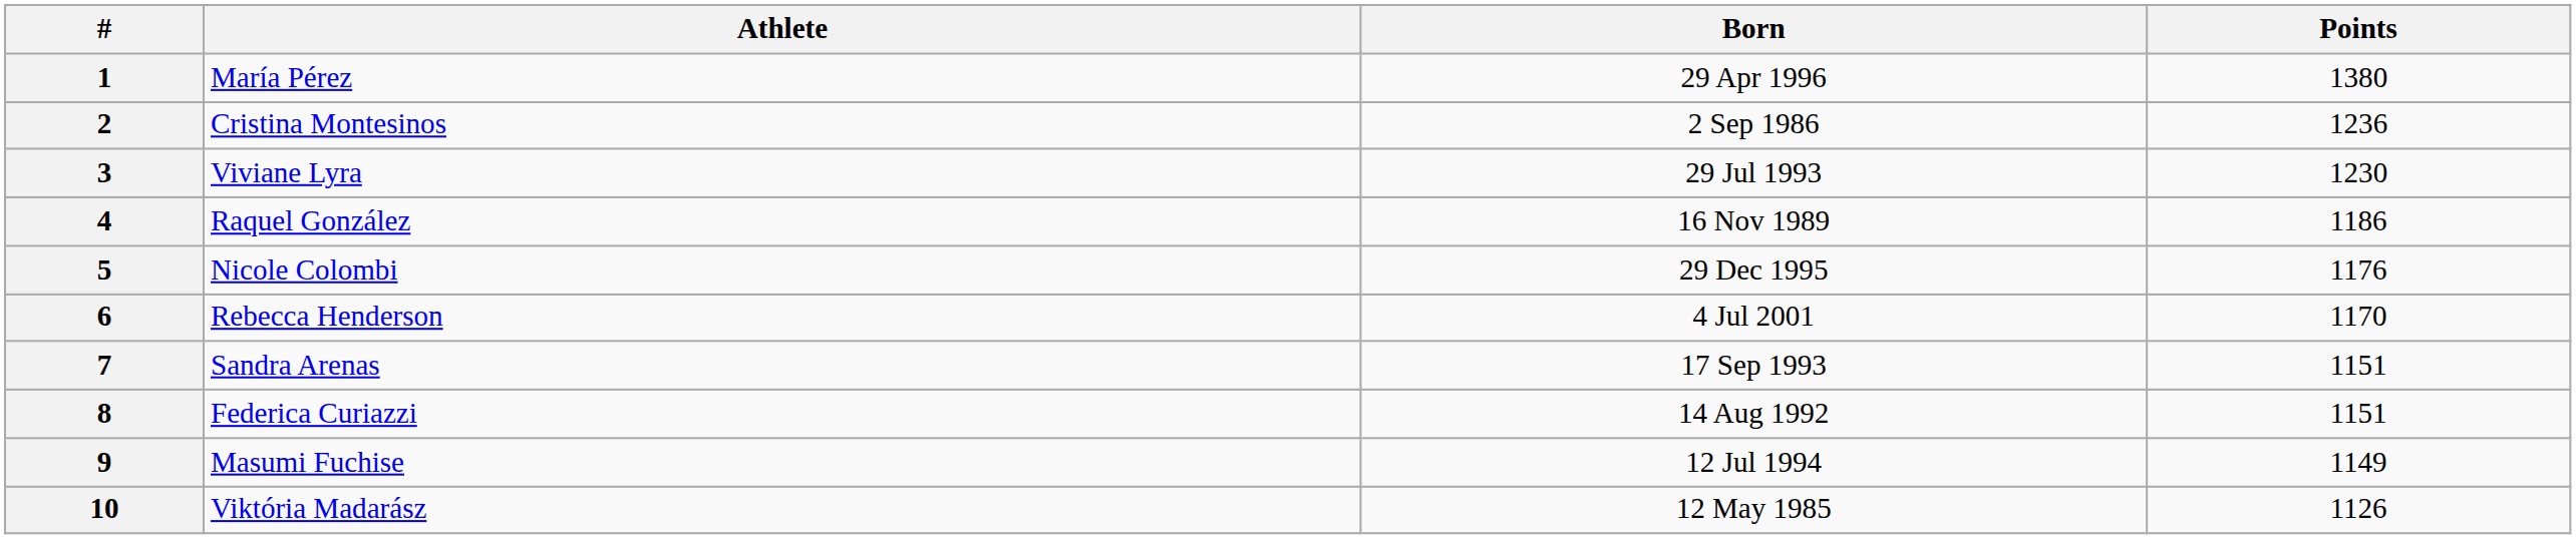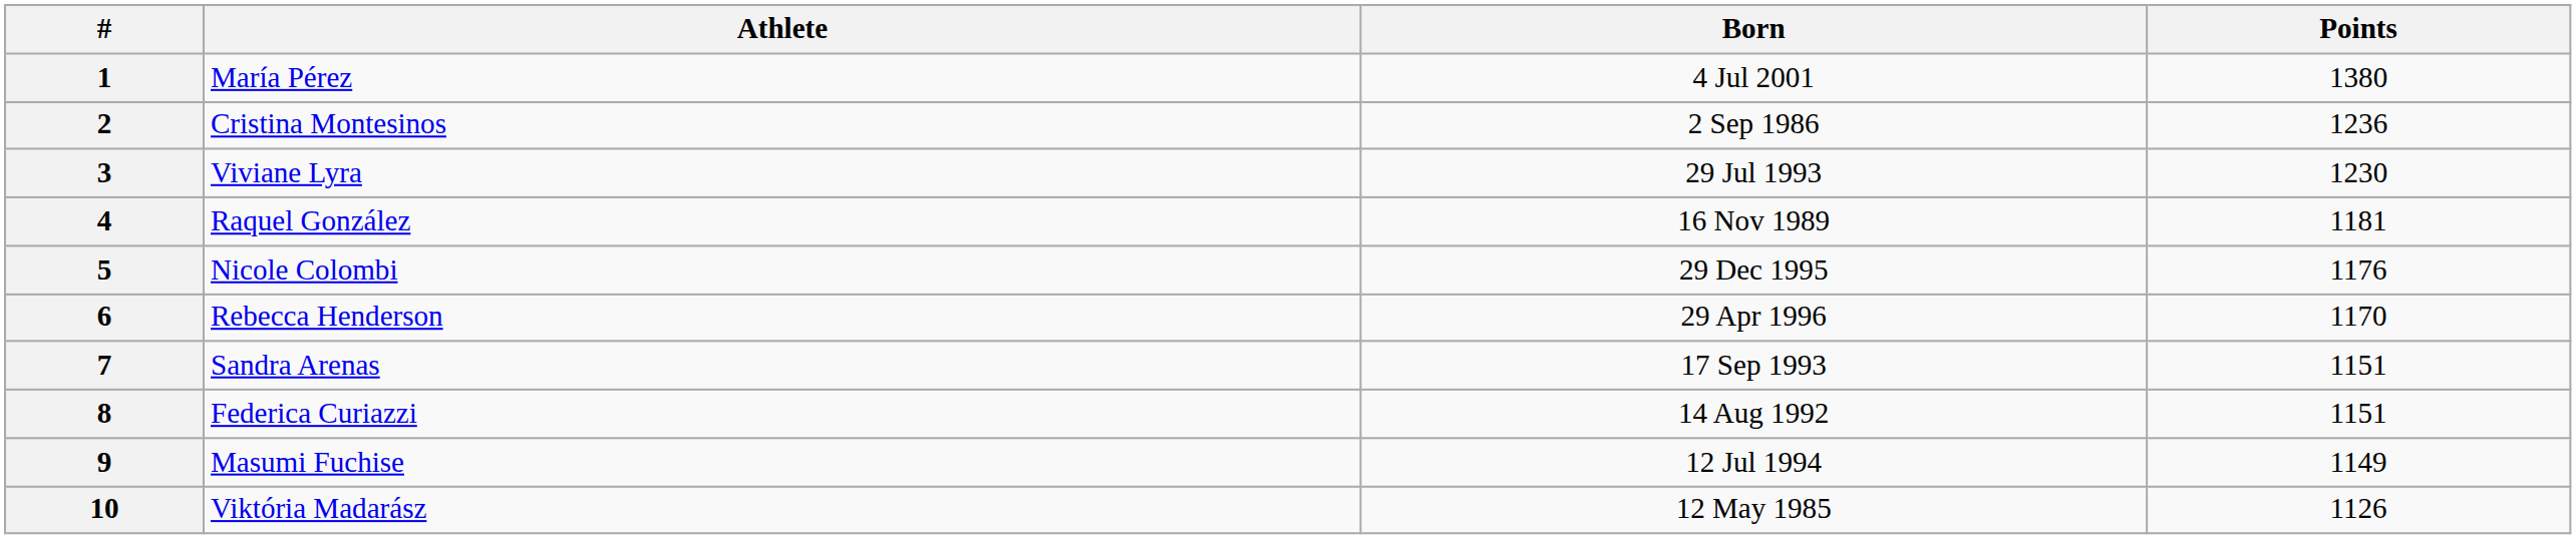1 | Born: 29 Apr 1996 -> 4 Jul 2001
4 | Points: 1186 -> 1181
6 | Born: 4 Jul 2001 -> 29 Apr 1996
